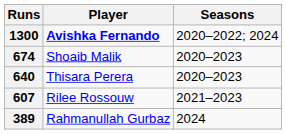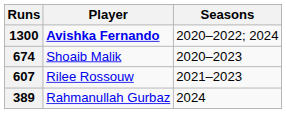- row: 640 | Thisara Perera | 2020–2023
